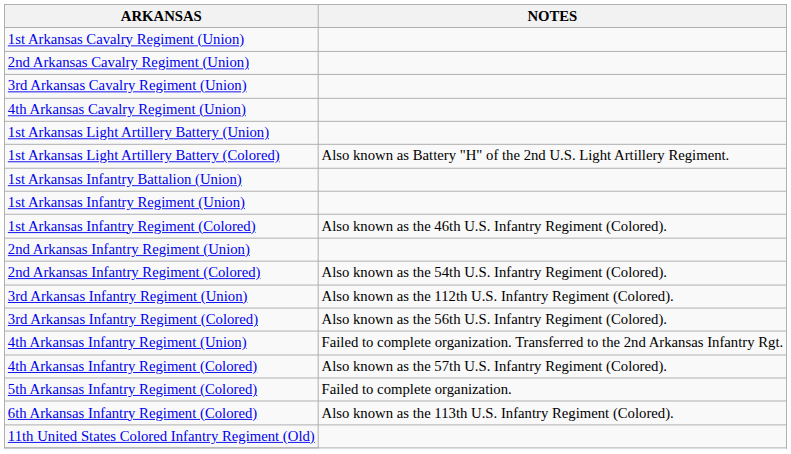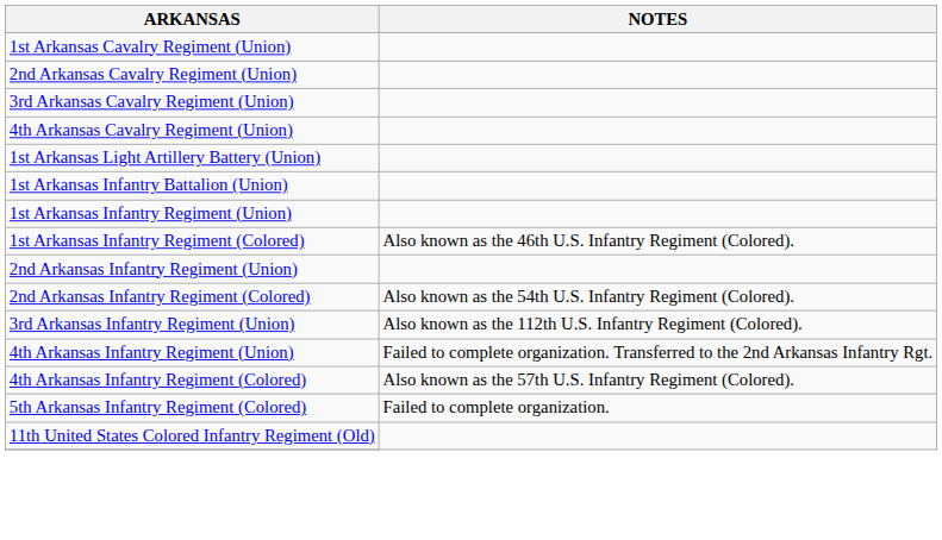- row: 1st Arkansas Light Artillery Battery (Colored) | Also known as Battery "H" of the 2nd U.S. Light Artillery Regiment.
- row: 3rd Arkansas Infantry Regiment (Colored) | Also known as the 56th U.S. Infantry Regiment (Colored).
- row: 6th Arkansas Infantry Regiment (Colored) | Also known as the 113th U.S. Infantry Regiment (Colored).
